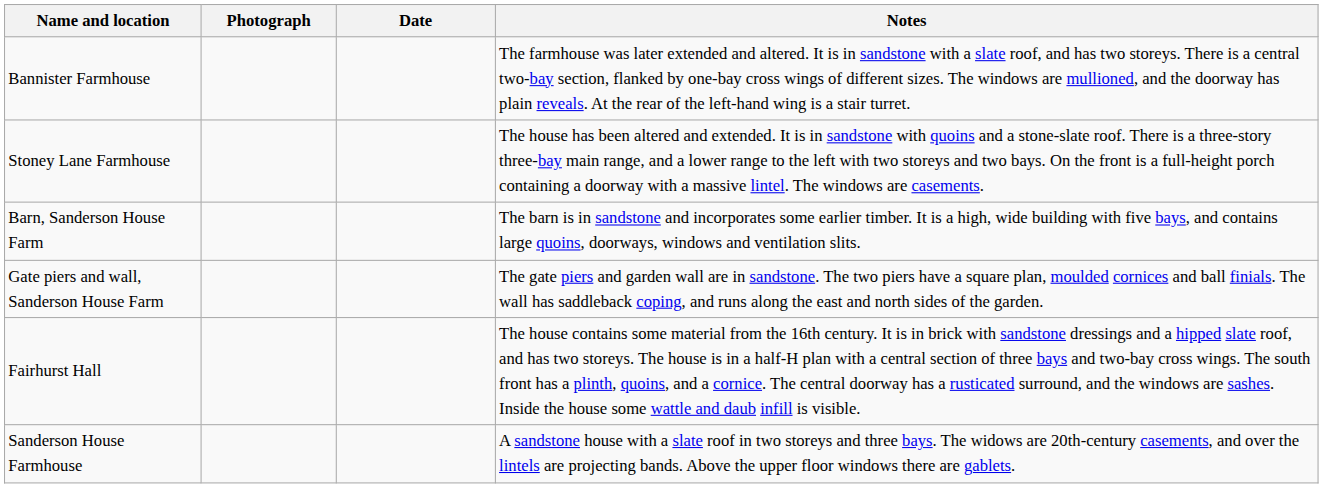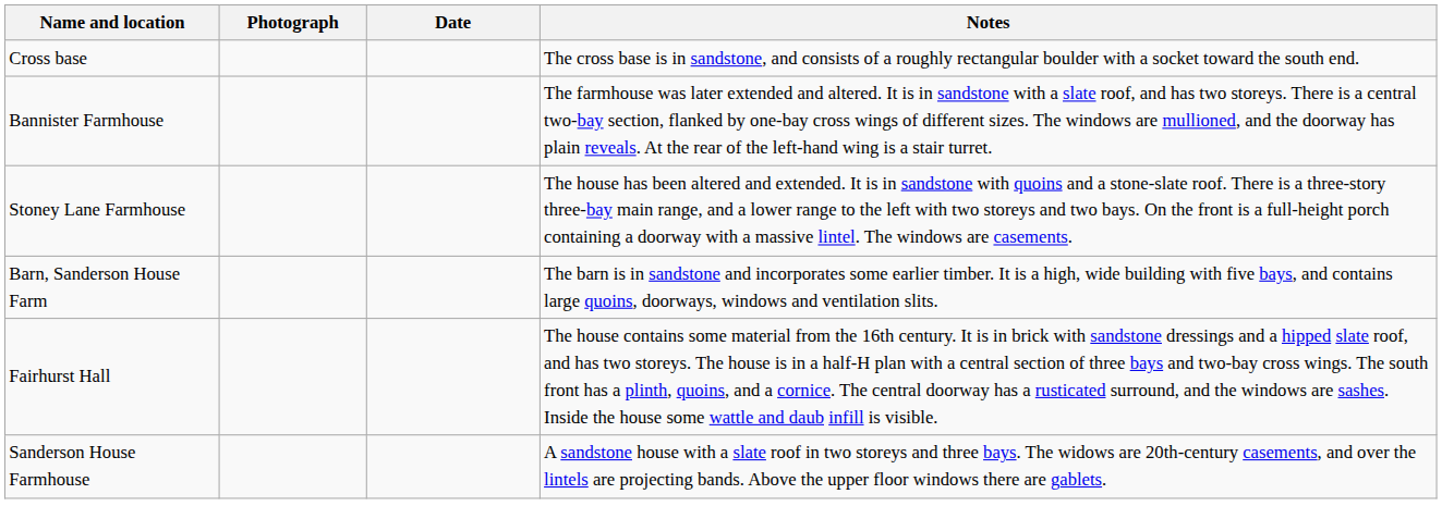+ row: Cross base | The cross base is in sandstone, and consists of a roughly rectangular boulder with a socket toward the south end.
- row: Gate piers and wall, Sanderson House Farm | The gate piers and garden wall are in sandstone. The two piers have a square plan, moulded cornices and ball finials. The wall has saddleback coping, and runs along the east and north sides of the garden.
